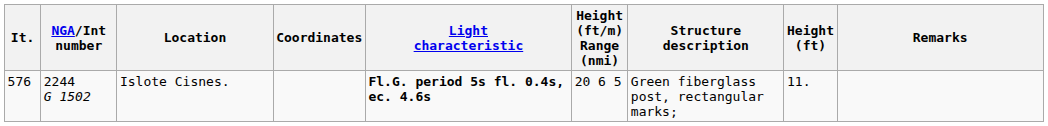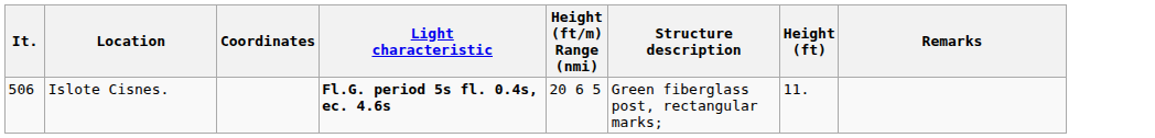- column: NGA/Int number | 2244 G 1502
Islote Cisnes. | It.: 576 -> 506
